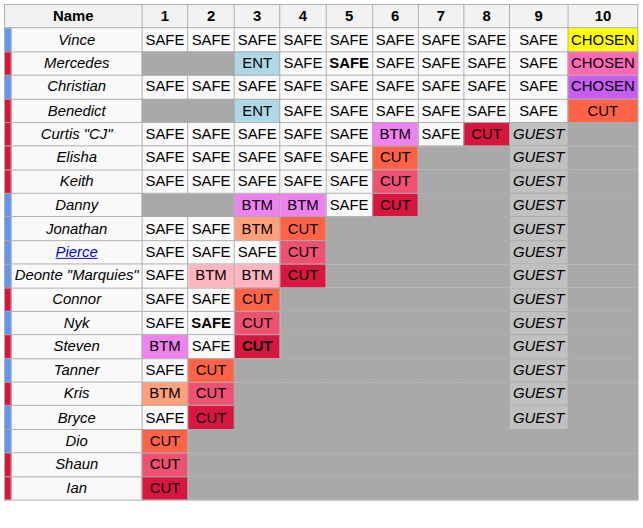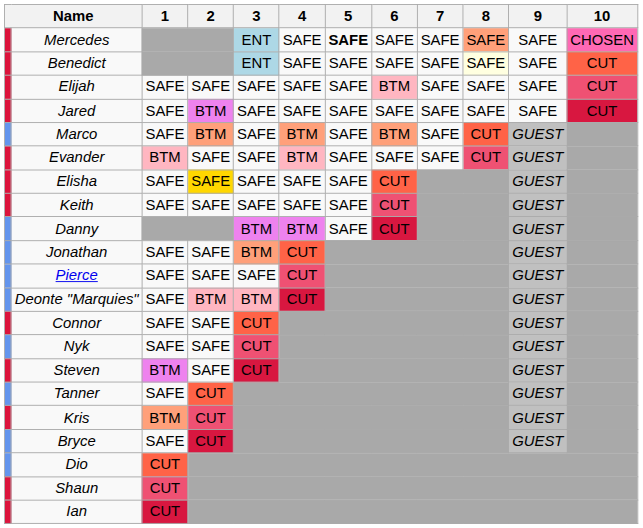- row: Vince | SAFE | SAFE | SAFE | SAFE | SAFE | SAFE | SAFE | SAFE | SAFE | CHOSEN
Mercedes | 8: no background -> lightsalmon background
- row: Christian | SAFE | SAFE | SAFE | SAFE | SAFE | SAFE | SAFE | SAFE | SAFE | CHOSEN
Benedict | 8: no background -> lightyellow background
+ row: Elijah | SAFE | SAFE | SAFE | SAFE | SAFE | BTM | SAFE | SAFE | SAFE | CUT
+ row: Jared | SAFE | BTM | SAFE | SAFE | SAFE | SAFE | SAFE | SAFE | SAFE | CUT
+ row: Marco | SAFE | BTM | SAFE | BTM | SAFE | BTM | SAFE | CUT | GUEST
+ row: Evander | BTM | SAFE | SAFE | BTM | SAFE | SAFE | SAFE | CUT | GUEST
- row: Curtis "CJ" | SAFE | SAFE | SAFE | SAFE | SAFE | BTM | SAFE | CUT | GUEST
Elisha | 2: no background -> gold background
Nyk | 2: bold -> normal
Steven | 3: bold -> normal
